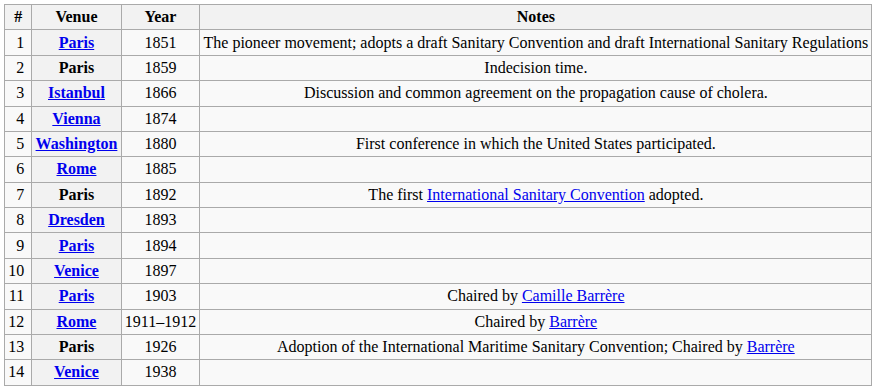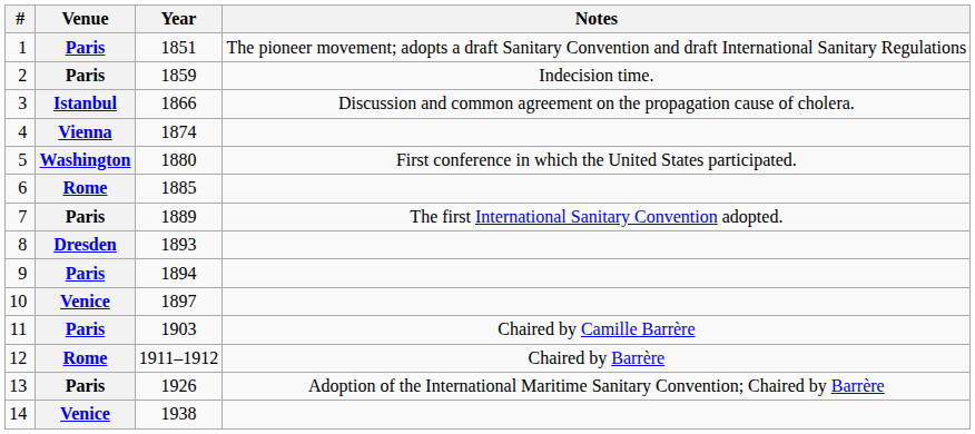7 | Year: 1892 -> 1889
